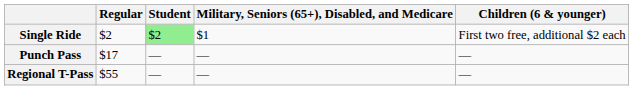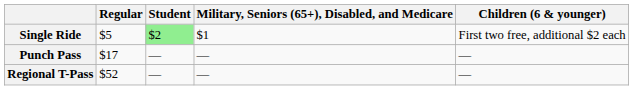Single Ride | Regular: $2 -> $5
Regional T-Pass | Regular: $55 -> $52
